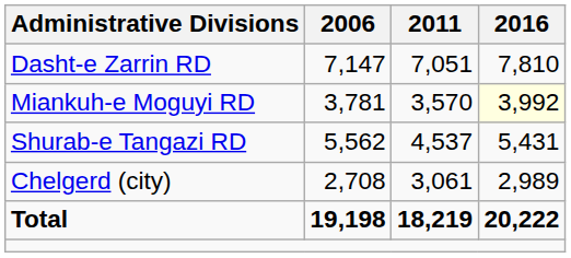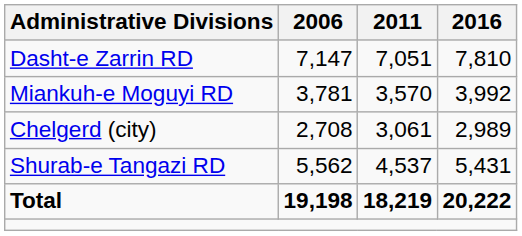Miankuh-e Moguyi RD | 2016: lightyellow background -> no background
rows swapped: Shurab-e Tangazi RD <-> Chelgerd (city)
